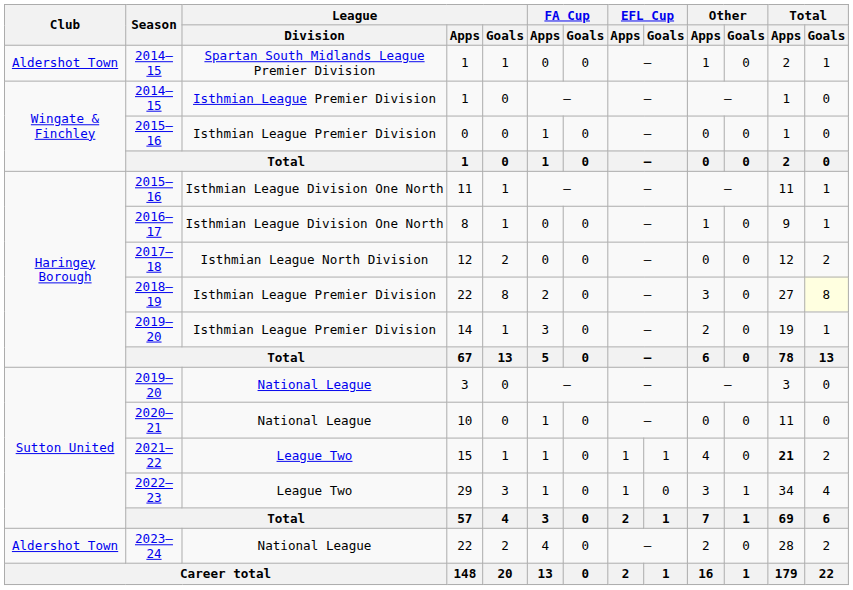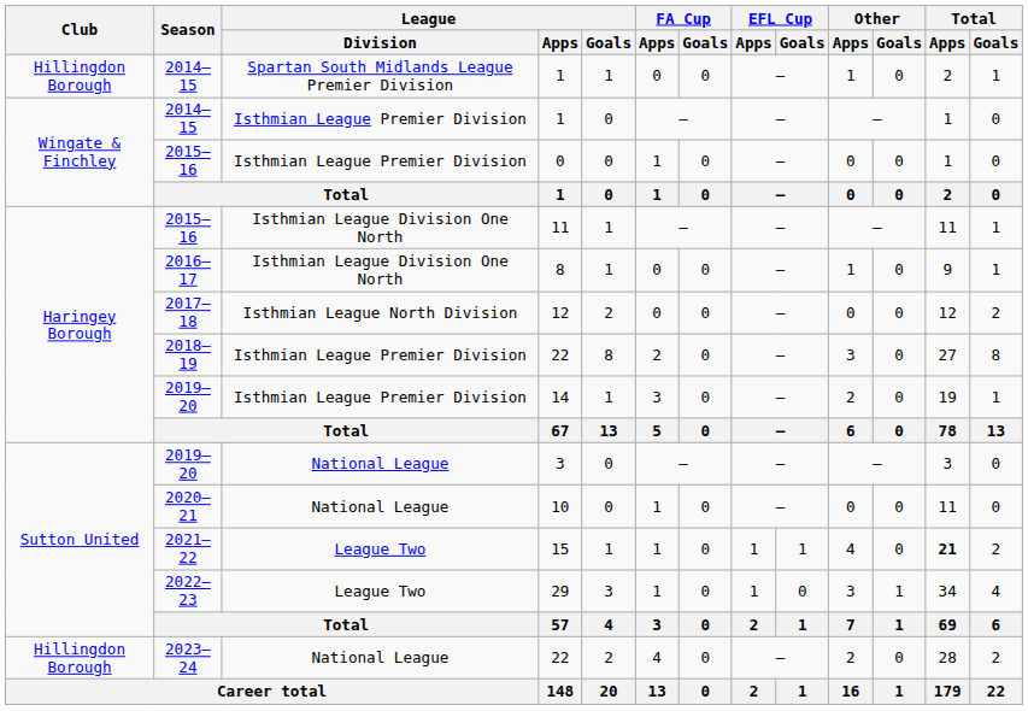Spartan South Midlands League Premier Division / 1 | Club: Aldershot Town -> Hillingdon Borough
Isthmian League Premier Division / 22 | Total / Goals: lightyellow background -> no background
National League / 22 | Club: Aldershot Town -> Hillingdon Borough
